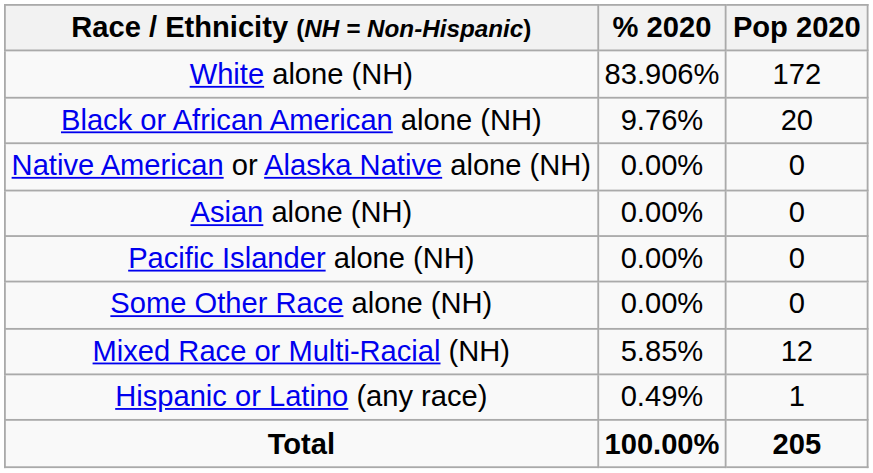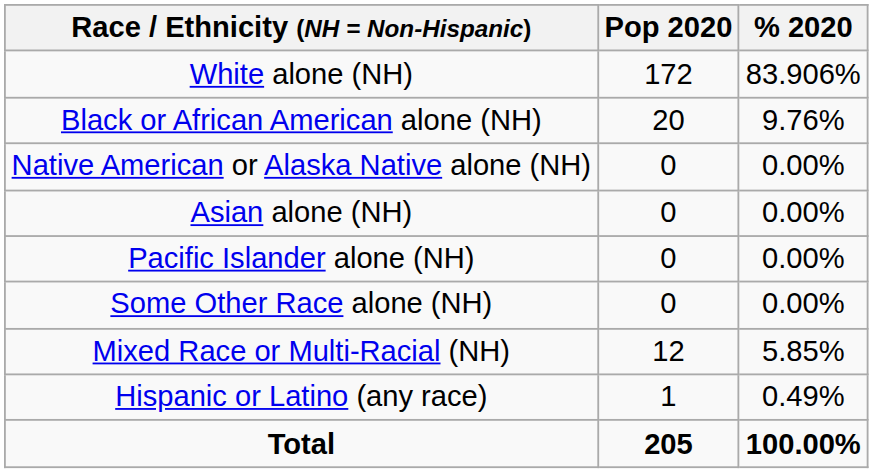columns swapped: Pop 2020 <-> % 2020
